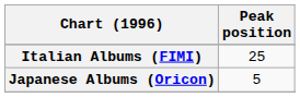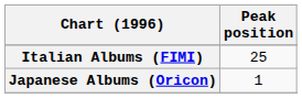Japanese Albums (Oricon) | Peak position: 5 -> 1
